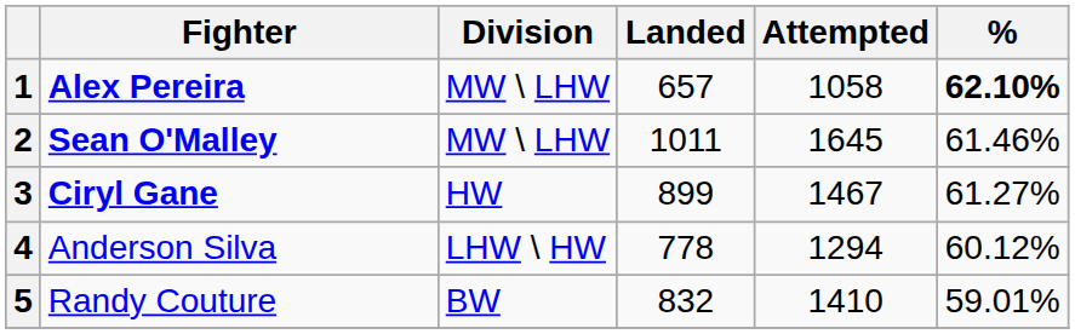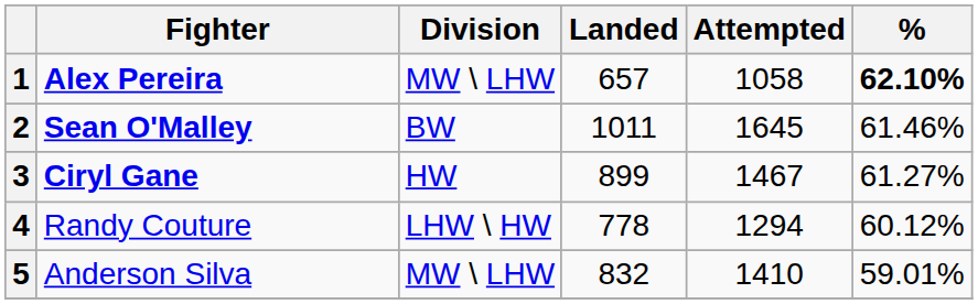2 | Division: MW \ LHW -> BW
4 | Fighter: Anderson Silva -> Randy Couture
5 | Fighter: Randy Couture -> Anderson Silva
5 | Division: BW -> MW \ LHW
